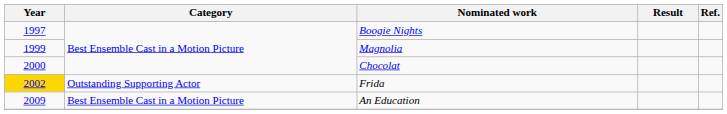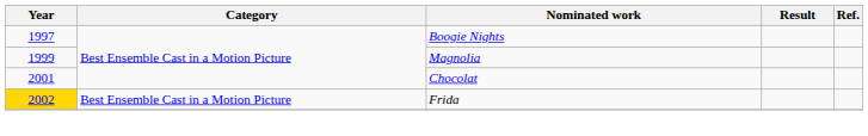Chocolat | Year: 2000 -> 2001
Frida | Category: Outstanding Supporting Actor -> Best Ensemble Cast in a Motion Picture
- row: 2009 | Best Ensemble Cast in a Motion Picture | An Education
